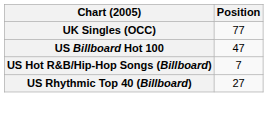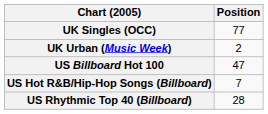+ row: UK Urban (Music Week) | 2
US Rhythmic Top 40 (Billboard) | Position: 27 -> 28
